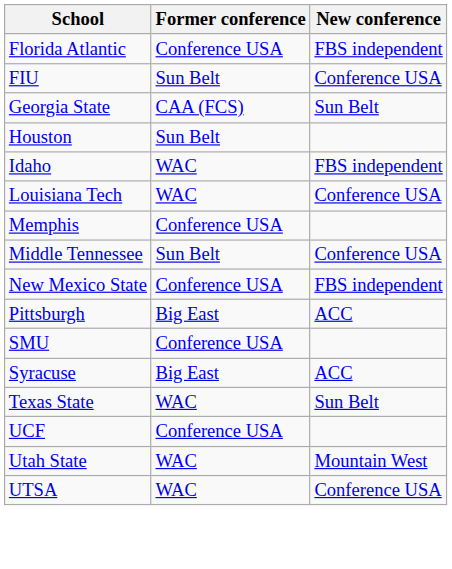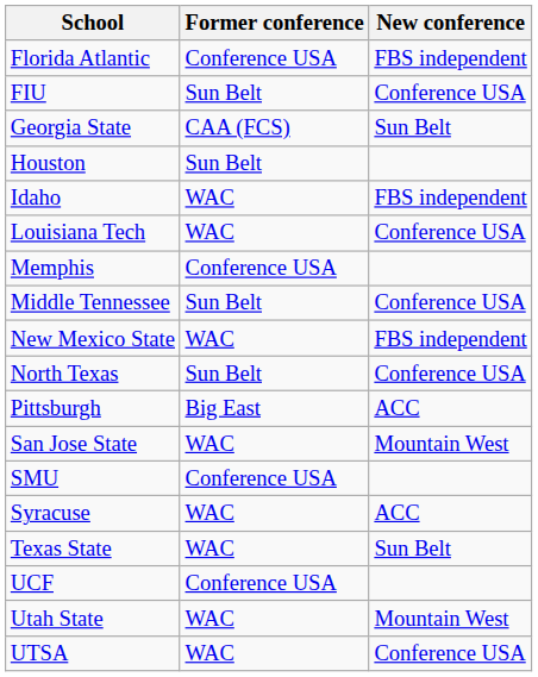New Mexico State | Former conference: Conference USA -> WAC
+ row: North Texas | Sun Belt | Conference USA
+ row: San Jose State | WAC | Mountain West
Syracuse | Former conference: Big East -> WAC
